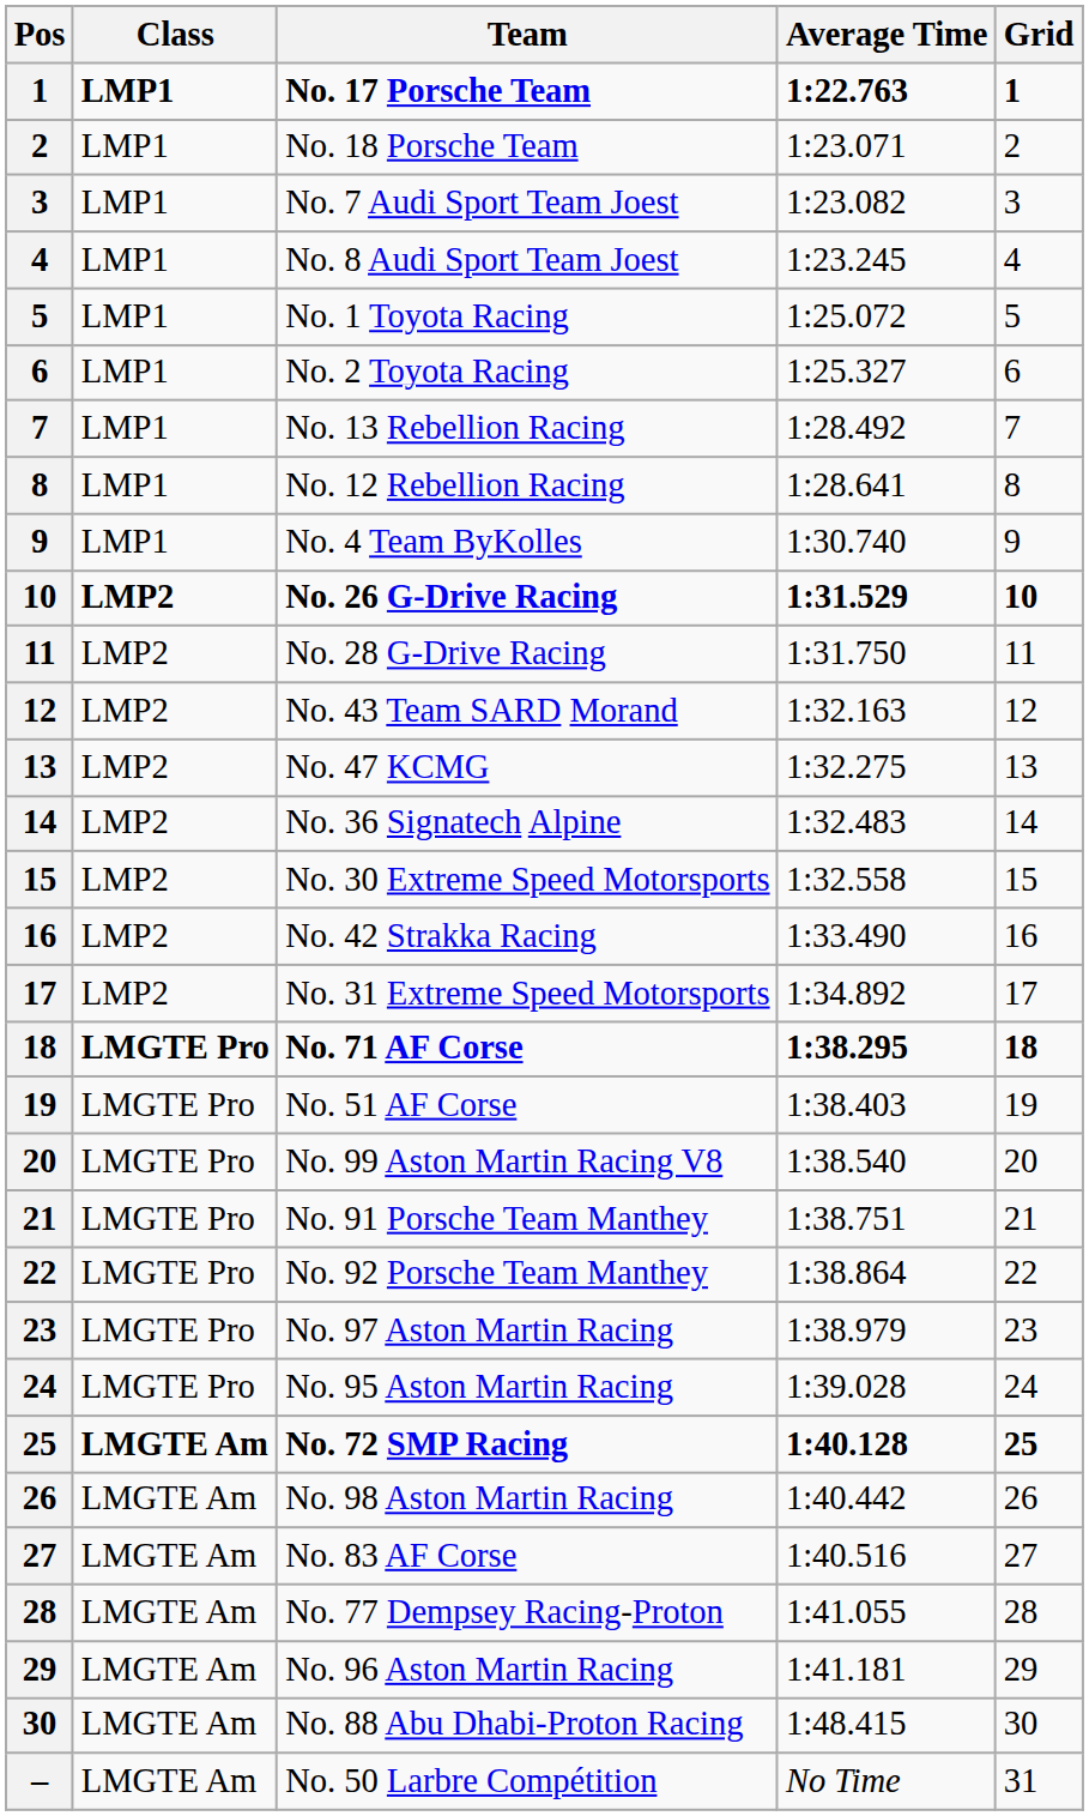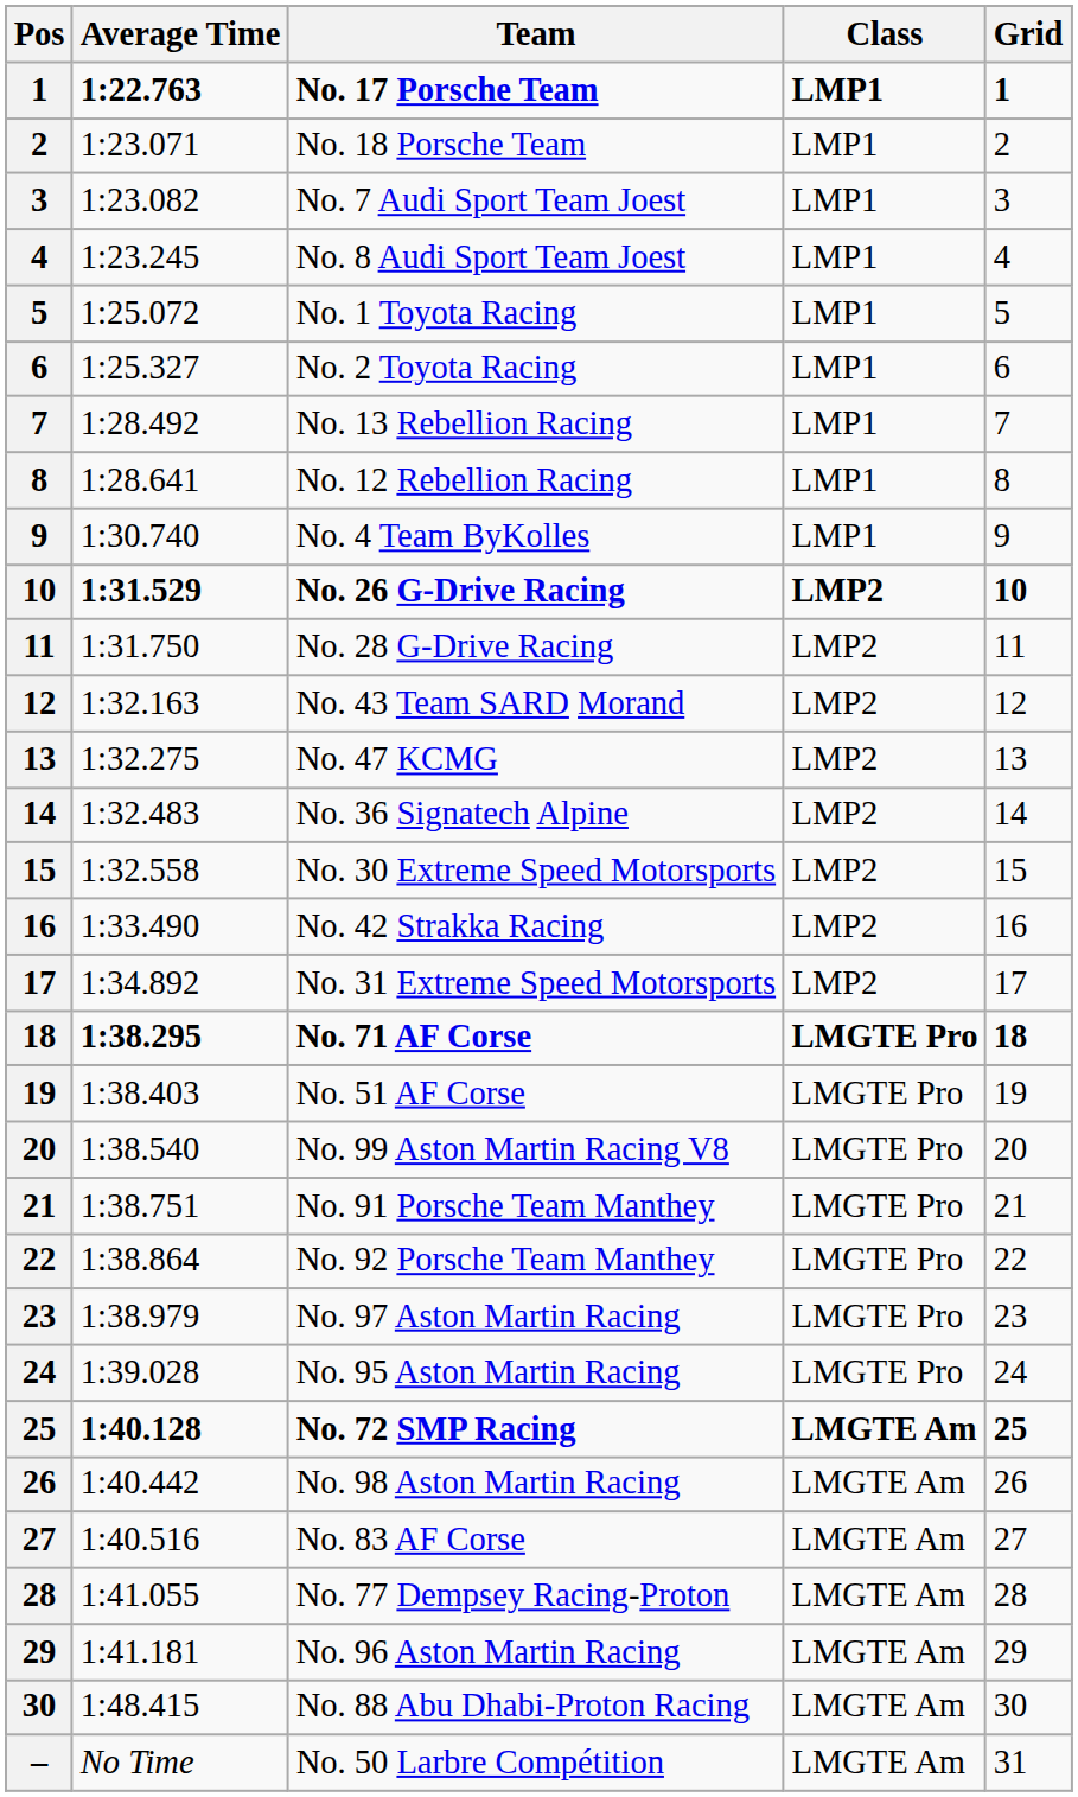columns swapped: Class <-> Average Time
